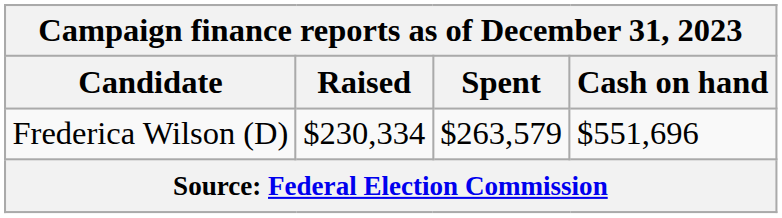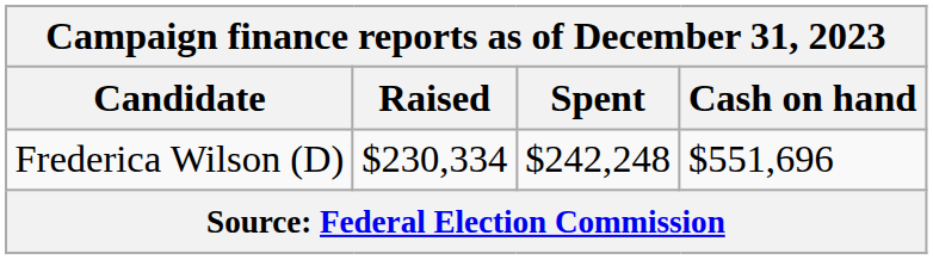Frederica Wilson (D) | Spent: $263,579 -> $242,248
